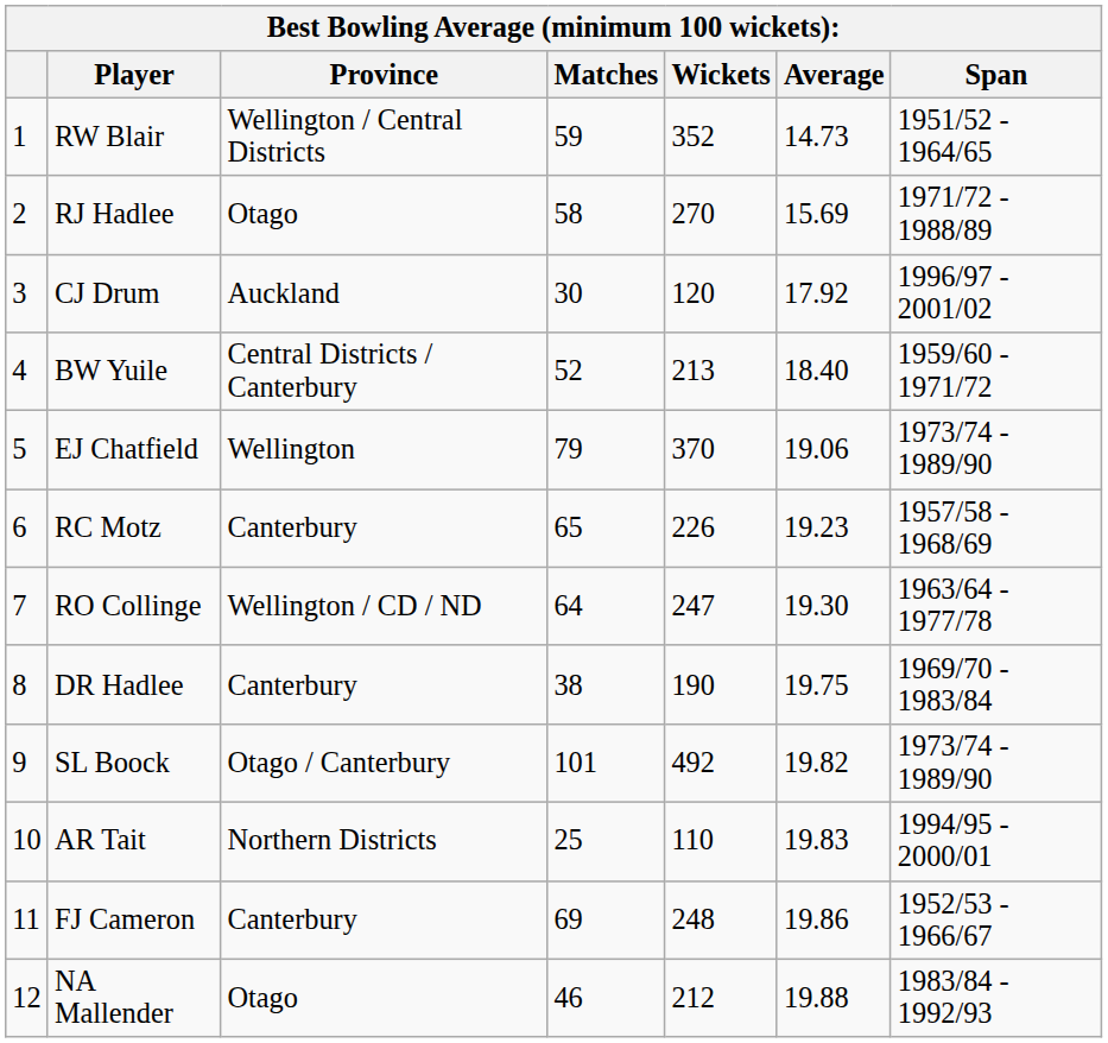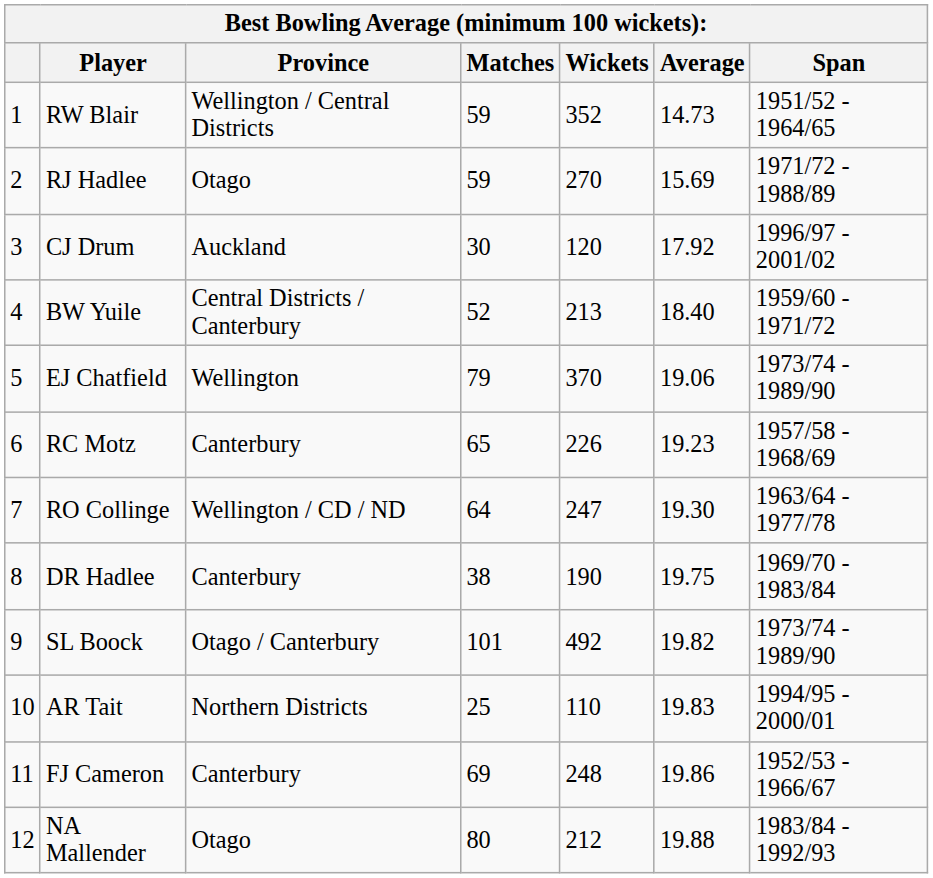RJ Hadlee | Matches: 58 -> 59
NA Mallender | Matches: 46 -> 80
